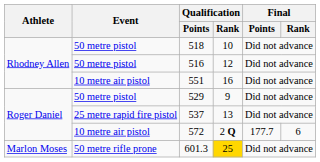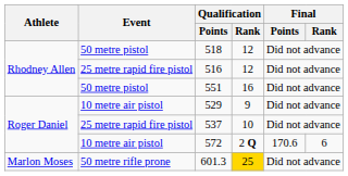518 | Qualification / Rank: 10 -> 12
516 | Event: 50 metre pistol -> 25 metre rapid fire pistol
551 | Event: 10 metre air pistol -> 50 metre pistol
529 | Event: 50 metre pistol -> 10 metre air pistol
537 | Qualification / Rank: 13 -> 10
572 | Final / Points: 177.7 -> 170.6
